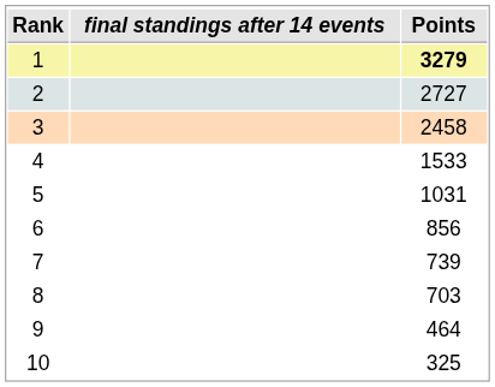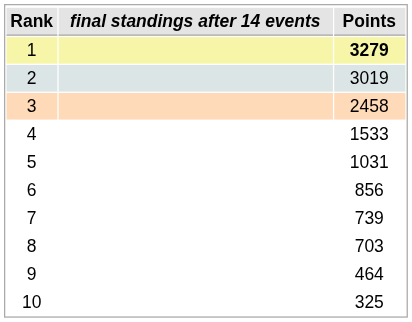2 | Points: 2727 -> 3019
